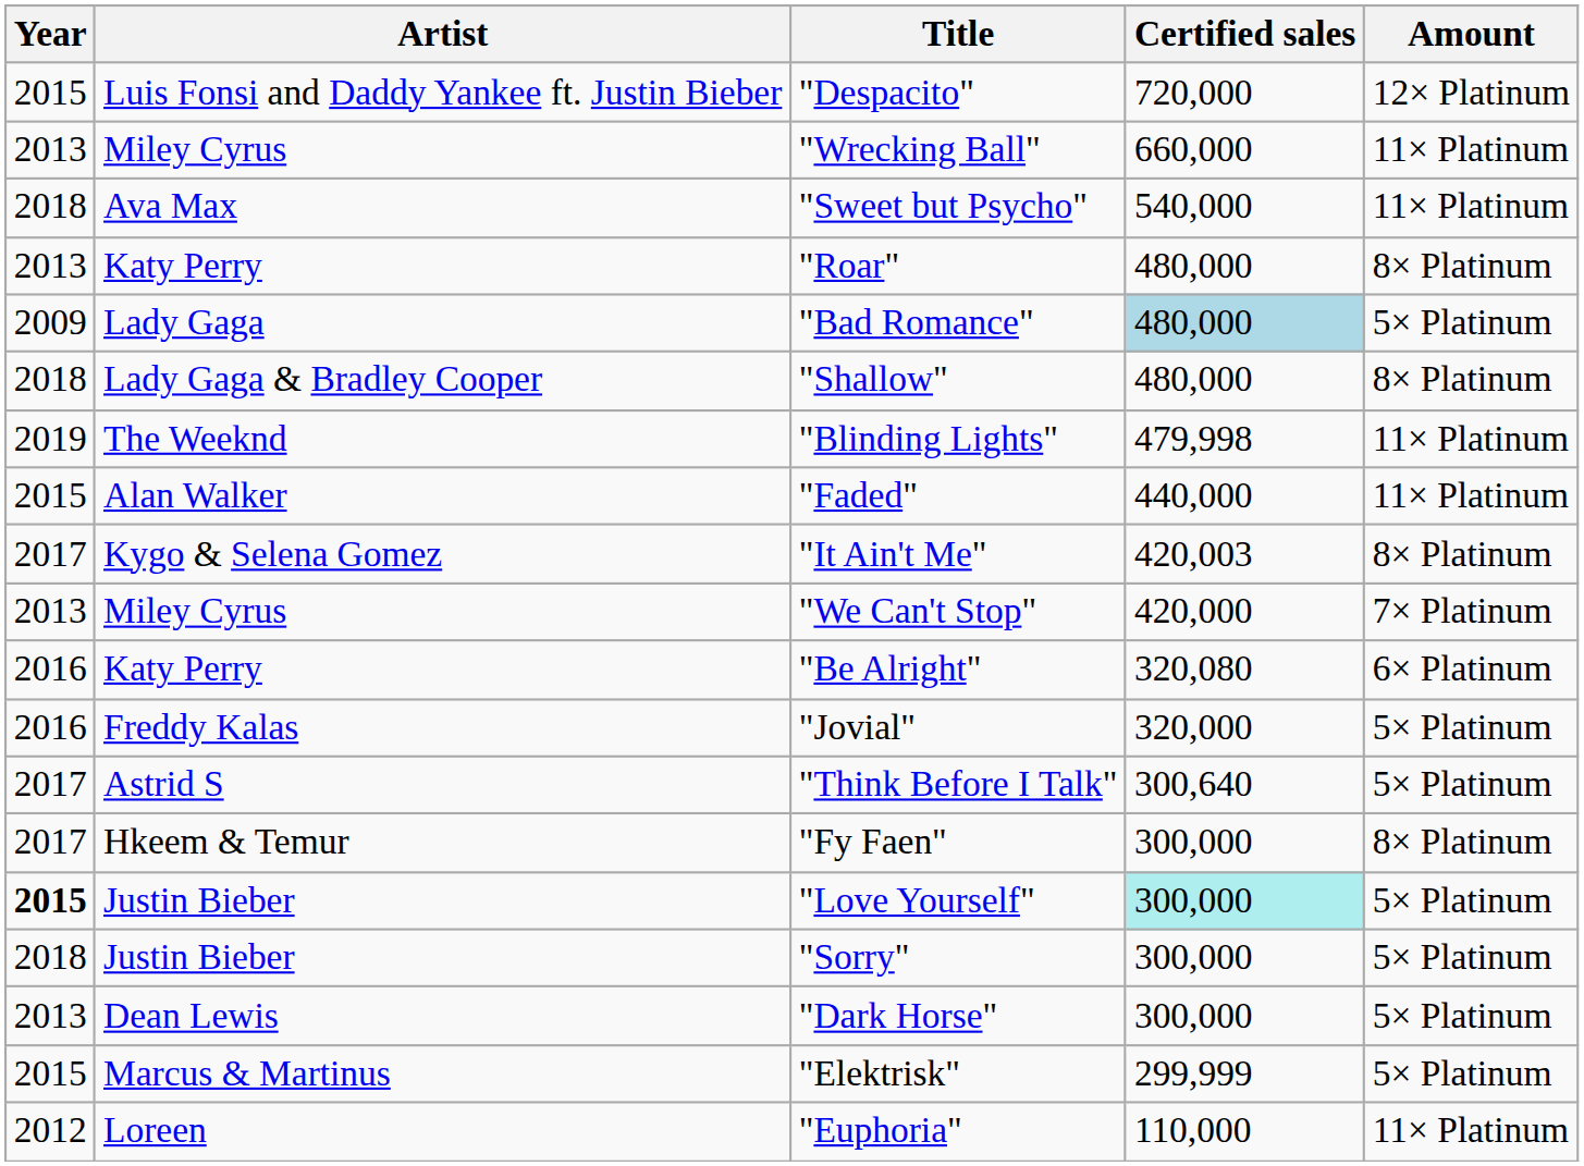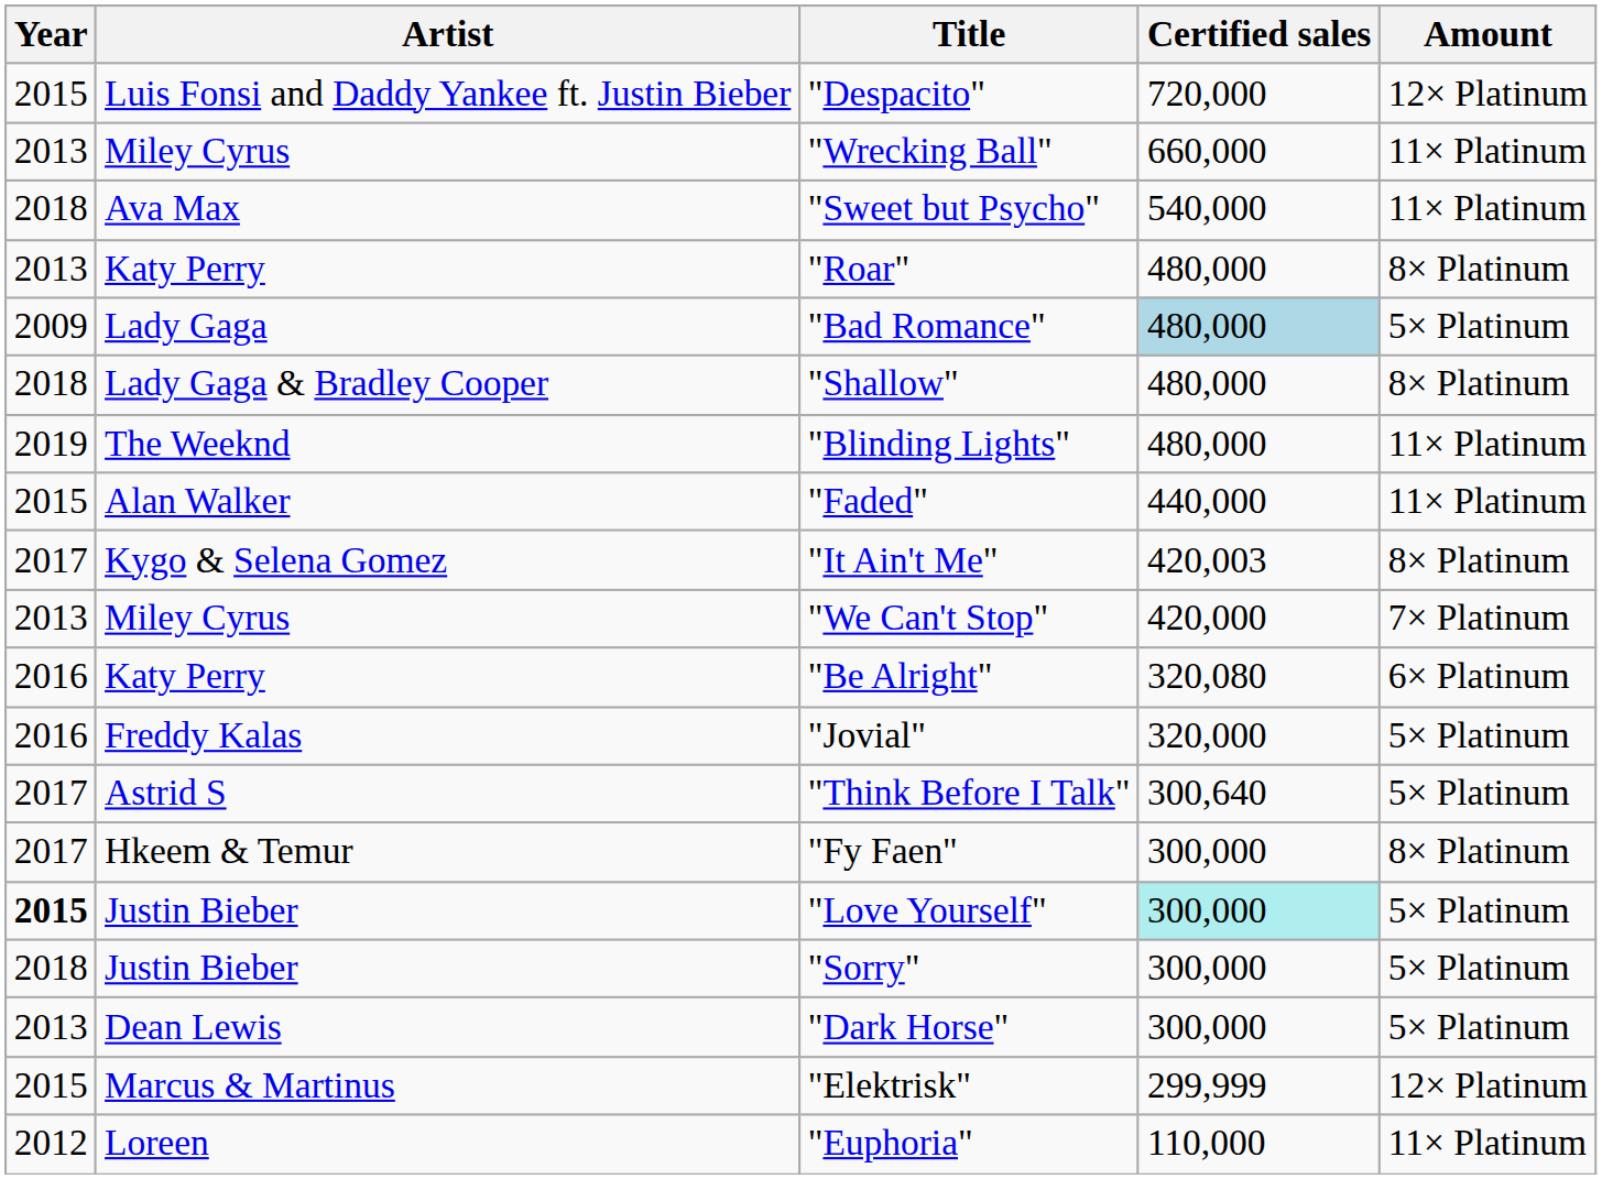"Blinding Lights" | Certified sales: 479,998 -> 480,000
"Elektrisk" | Amount: 5× Platinum -> 12× Platinum
